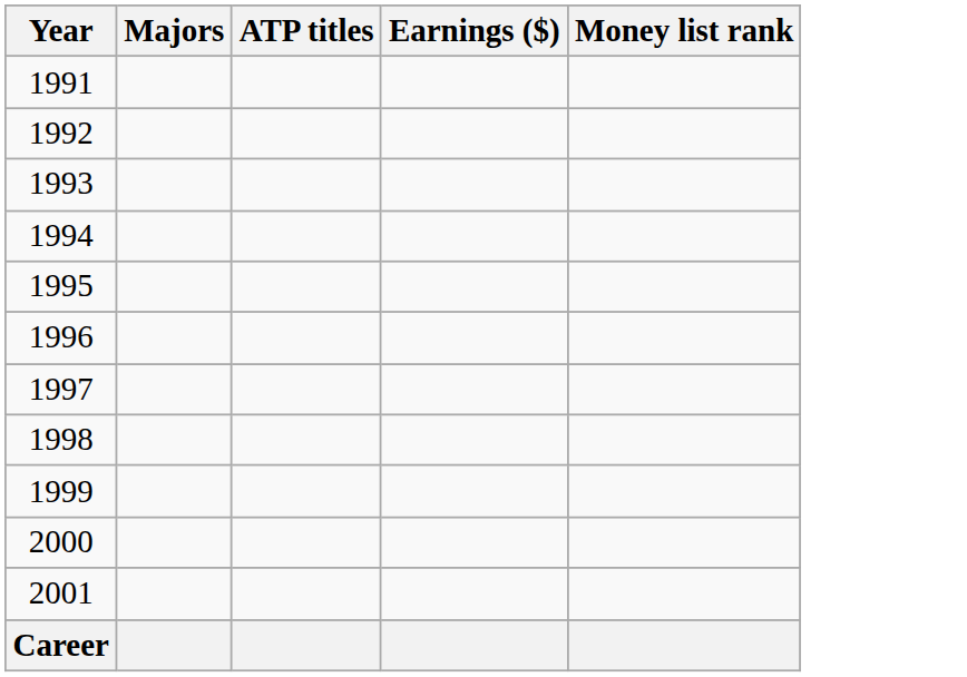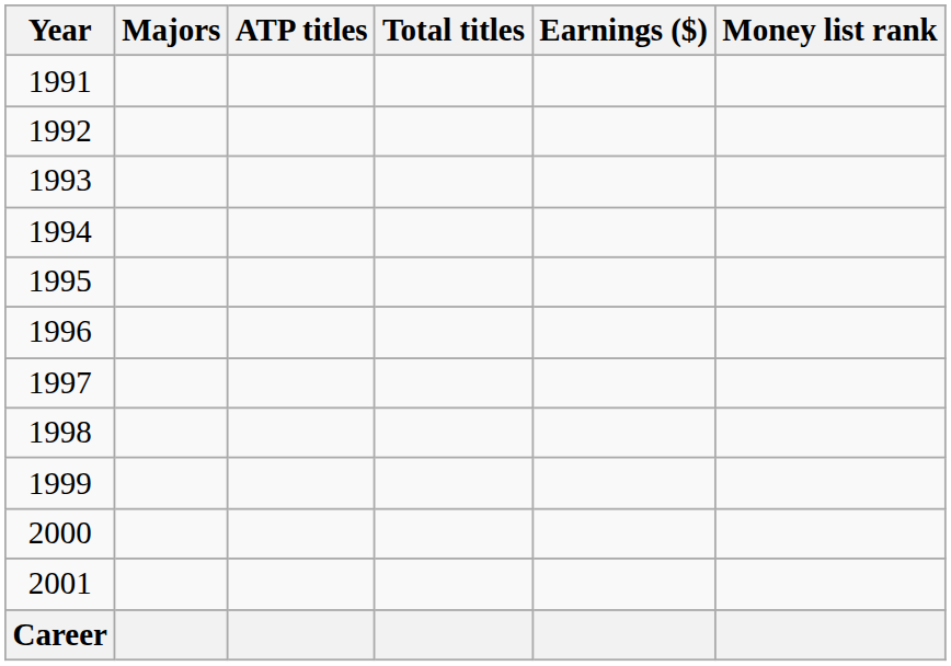+ column: Total titles
